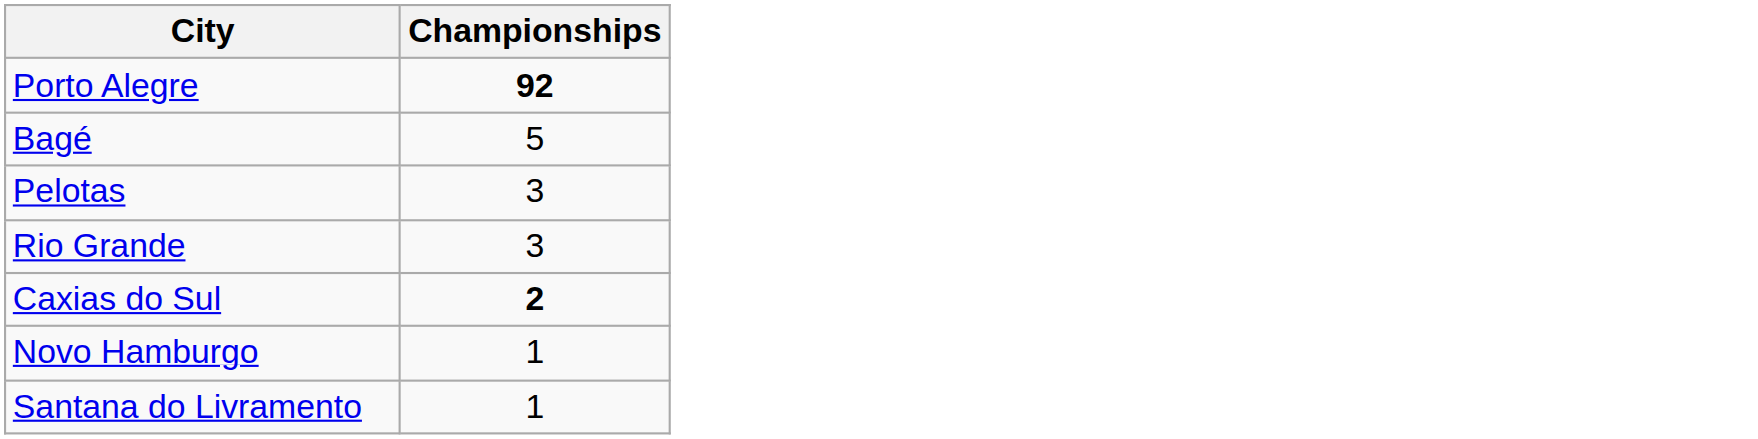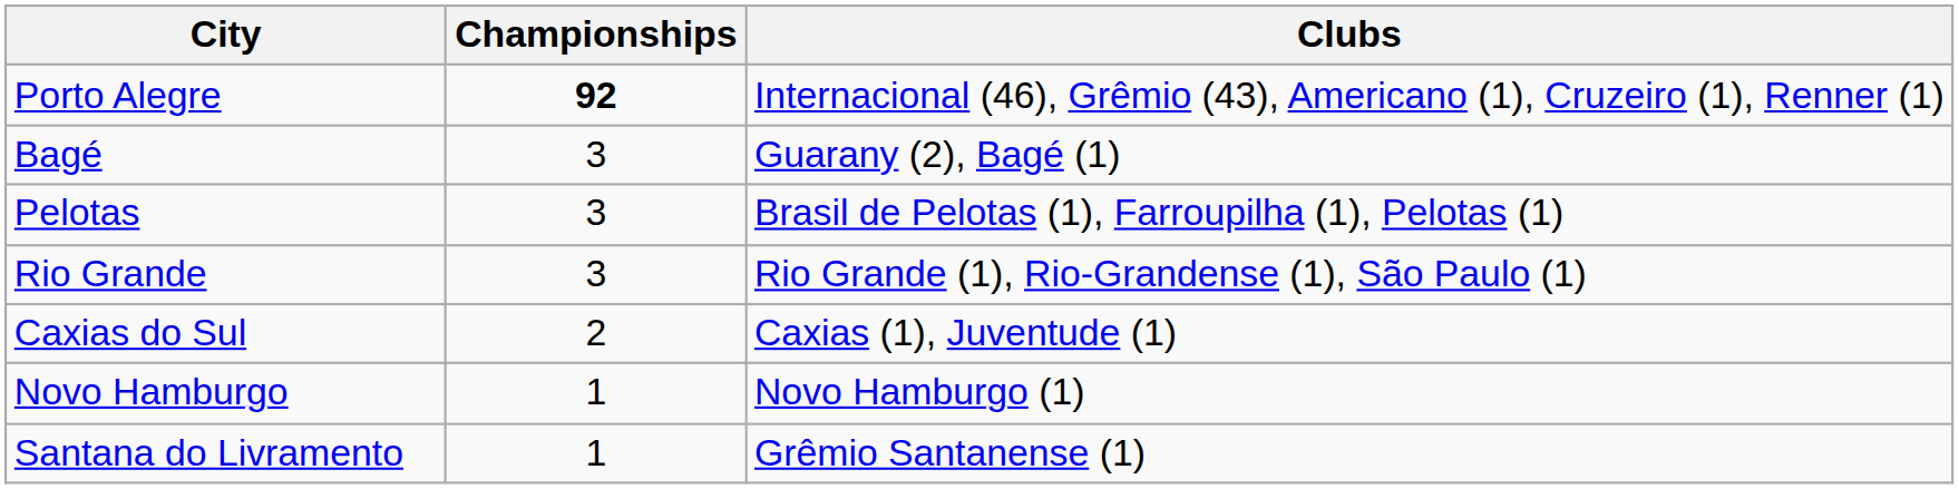+ column: Clubs | Internacional (46), Grêmio (43), Americano (1), Cruzeiro (1), Renner (1) | Guarany (2), Bagé (1) | Brasil de Pelotas (1), Farroupilha (1), Pelotas (1) | Rio Grande (1), Rio-Grandense (1), São Paulo (1) | Caxias (1), Juventude (1) | Novo Hamburgo (1) | Grêmio Santanense (1)
Bagé | Championships: 5 -> 3
Caxias do Sul | Championships: bold -> normal
